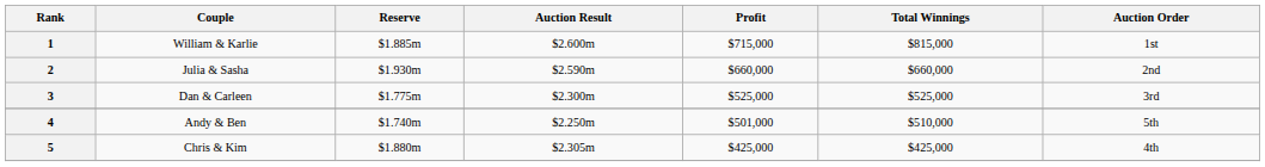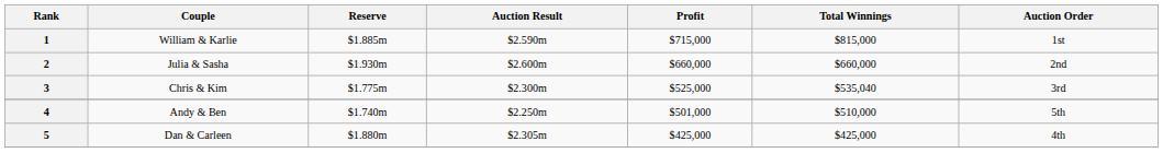1 | Auction Result: $2.600m -> $2.590m
2 | Auction Result: $2.590m -> $2.600m
3 | Couple: Dan & Carleen -> Chris & Kim
3 | Total Winnings: $525,000 -> $535,040
5 | Couple: Chris & Kim -> Dan & Carleen
